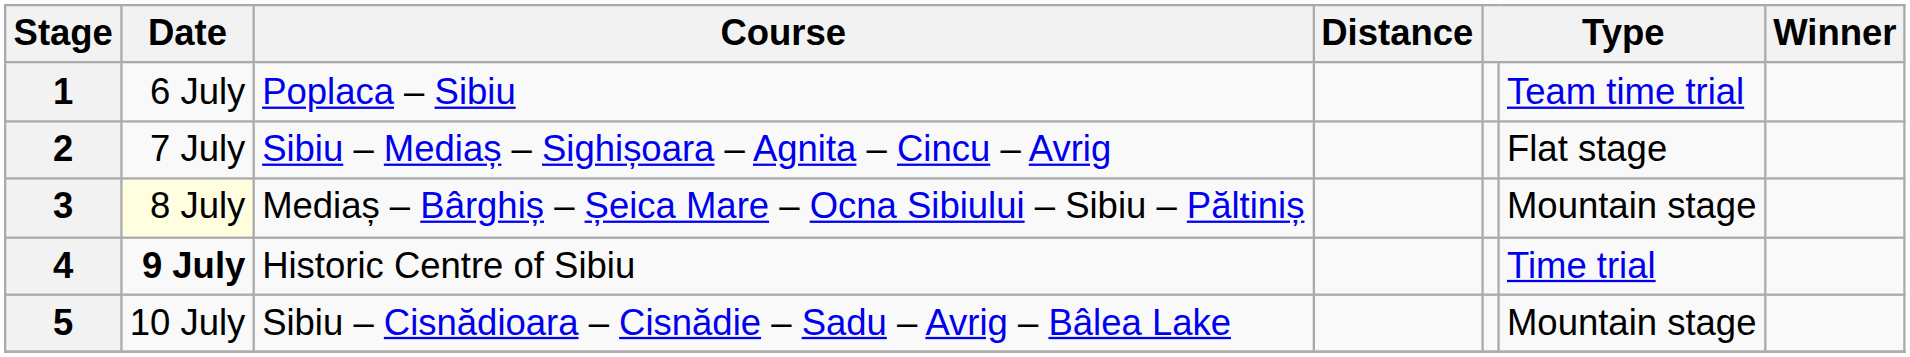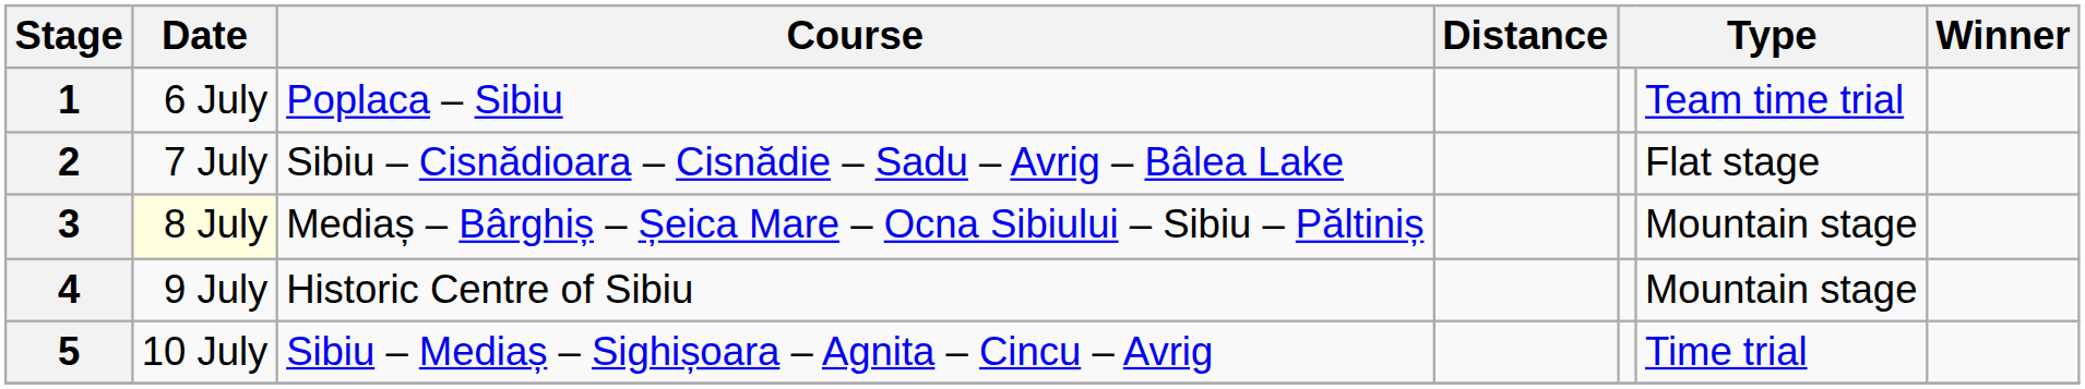2 | Course: Sibiu – Mediaș – Sighișoara – Agnita – Cincu – Avrig -> Sibiu – Cisnădioara – Cisnădie – Sadu – Avrig – Bâlea Lake
4 | Date: bold -> normal
4 | column 6: Time trial -> Mountain stage
5 | Course: Sibiu – Cisnădioara – Cisnădie – Sadu – Avrig – Bâlea Lake -> Sibiu – Mediaș – Sighișoara – Agnita – Cincu – Avrig
5 | column 6: Mountain stage -> Time trial
